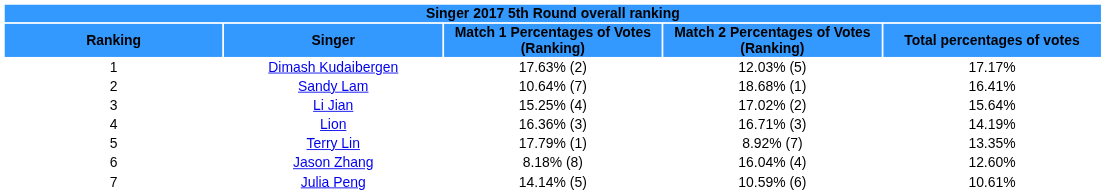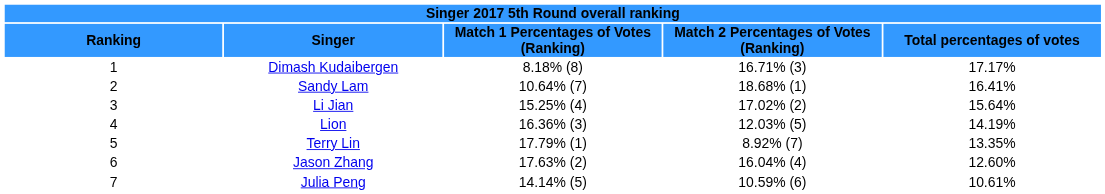Dimash Kudaibergen | column 3: 17.63% (2) -> 8.18% (8)
Dimash Kudaibergen | column 4: 12.03% (5) -> 16.71% (3)
Lion | column 4: 16.71% (3) -> 12.03% (5)
Jason Zhang | column 3: 8.18% (8) -> 17.63% (2)
